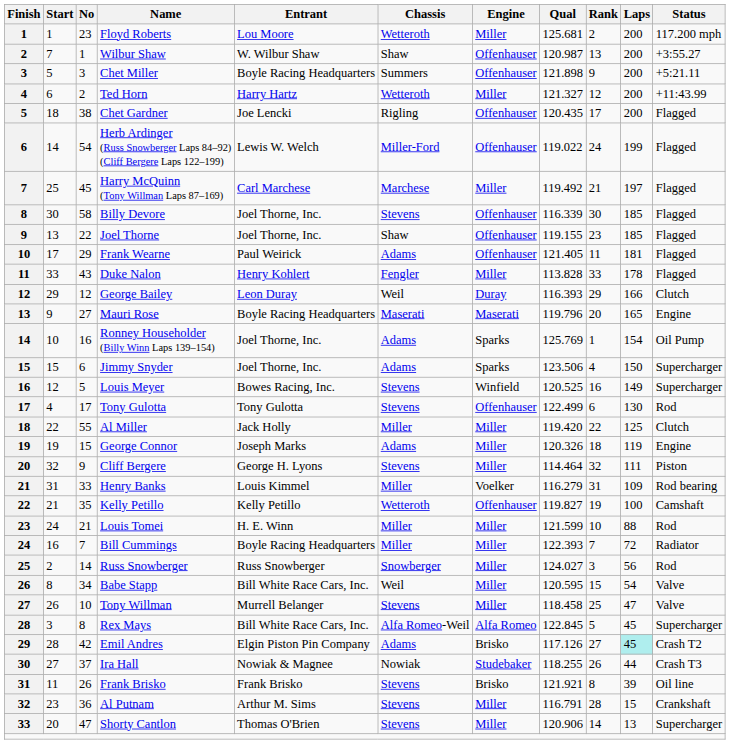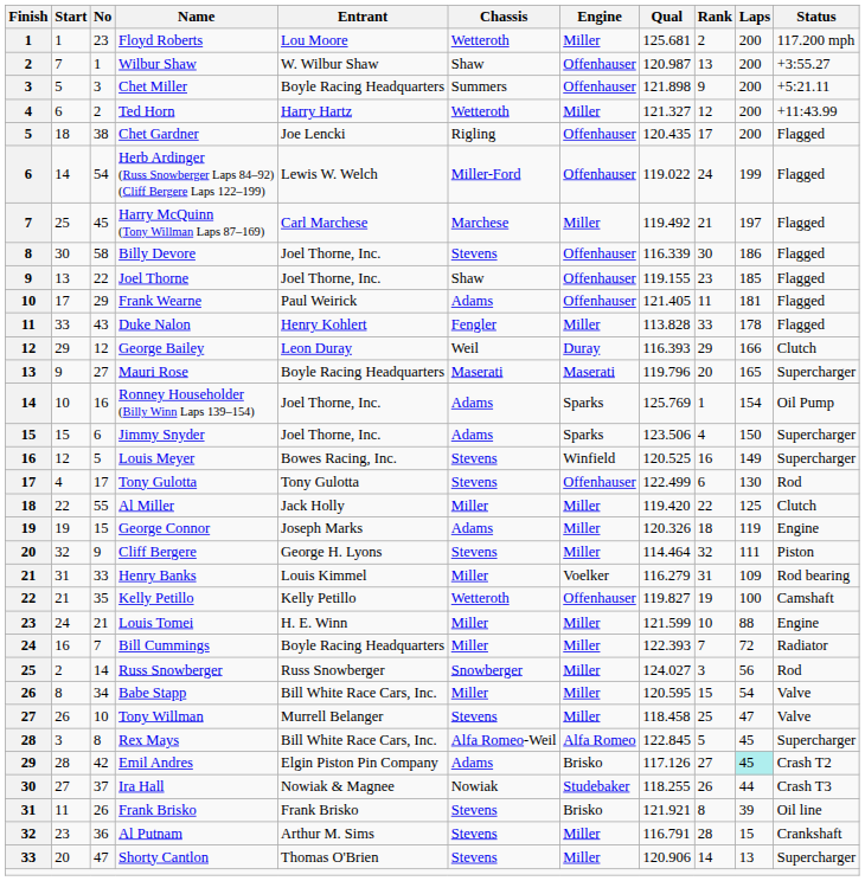Billy Devore | Laps: 185 -> 186
Mauri Rose | Status: Engine -> Supercharger
Louis Tomei | Status: Rod -> Engine
Babe Stapp | Chassis: Weil -> Miller
